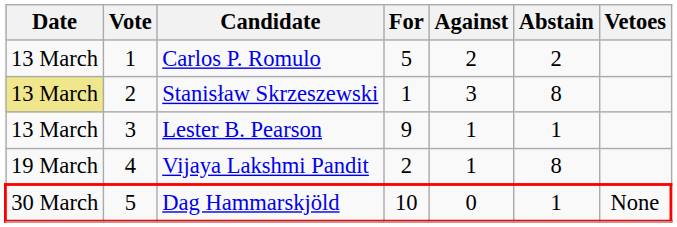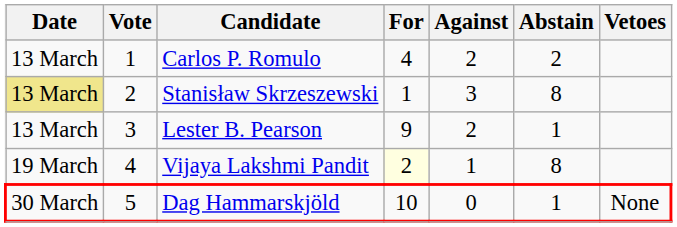Carlos P. Romulo | For: 5 -> 4
Lester B. Pearson | Against: 1 -> 2
Vijaya Lakshmi Pandit | For: no background -> lightyellow background
